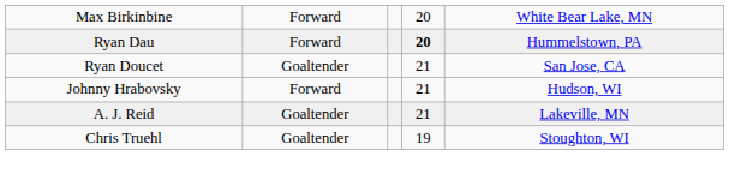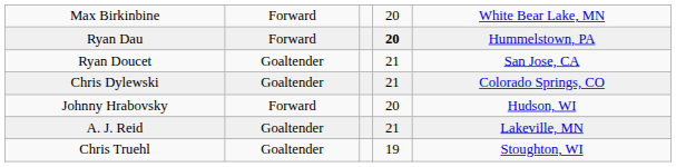+ row: Chris Dylewski | Goaltender | 21 | Colorado Springs, CO
Johnny Hrabovsky | column 4: 21 -> 20
